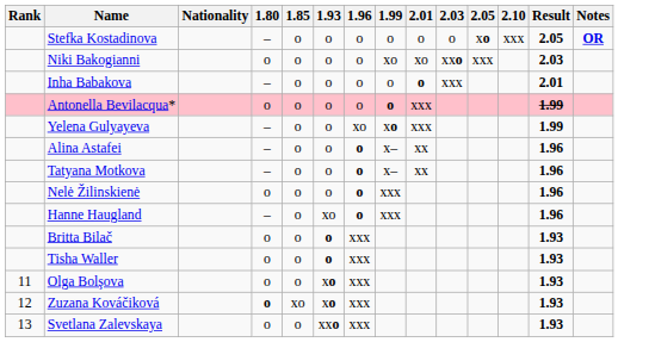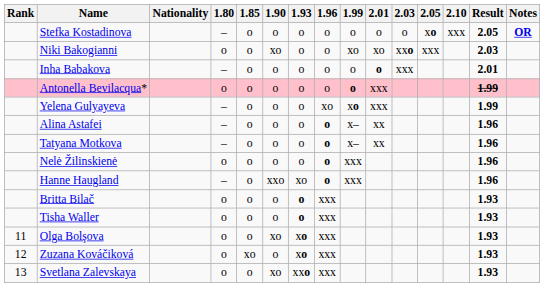+ column: 1.90 | o | xo | o | o | o | o | o | o | xxo | o | o | xo | o | xo
Zuzana Kováčiková | 1.80: bold -> normal
